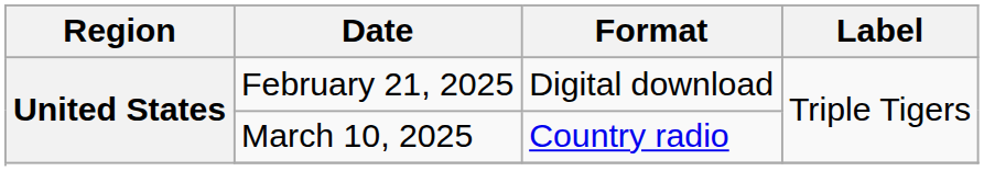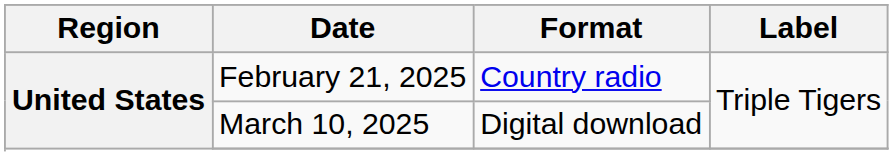February 21, 2025 | Format: Digital download -> Country radio
March 10, 2025 | Format: Country radio -> Digital download
